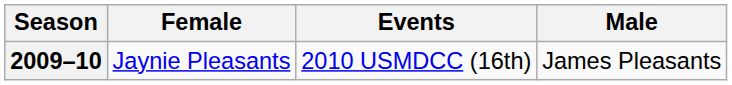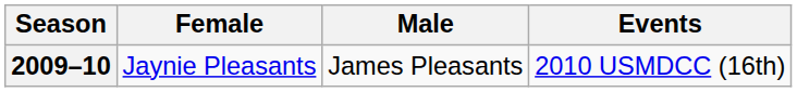columns swapped: Male <-> Events
